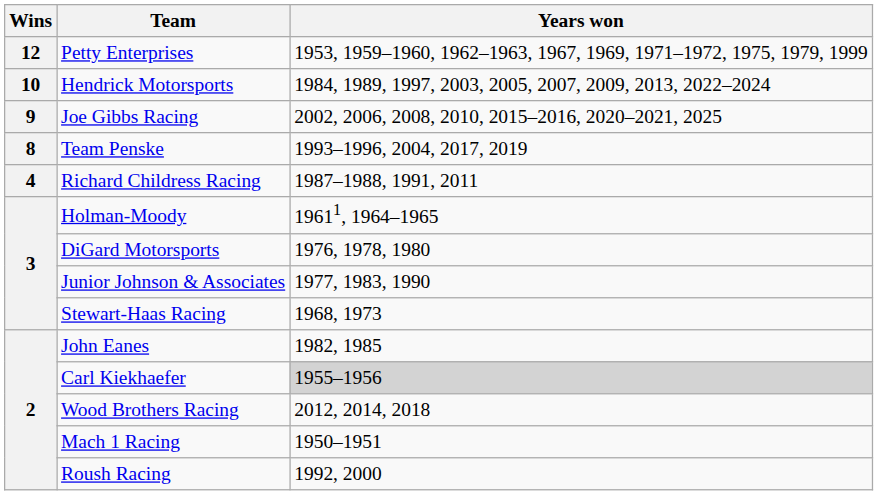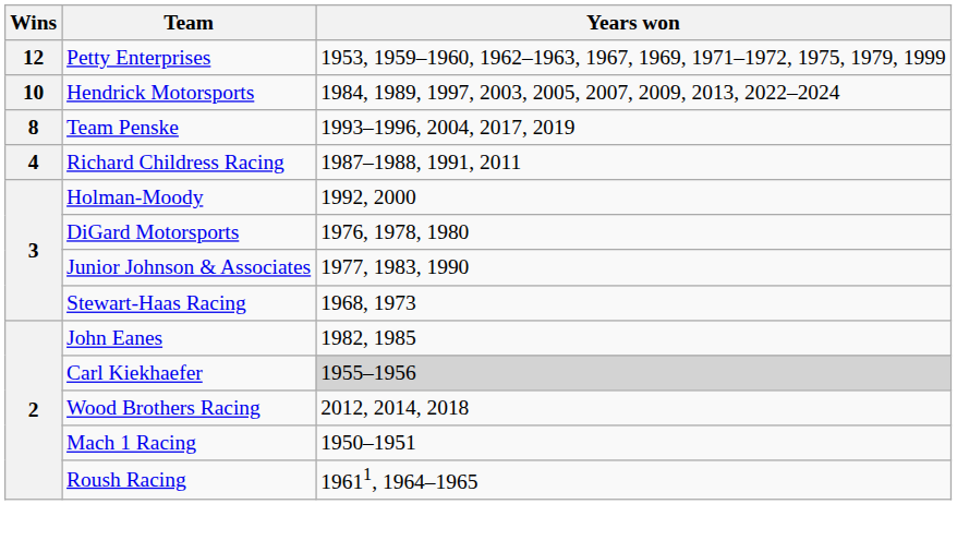- row: 9 | Joe Gibbs Racing | 2002, 2006, 2008, 2010, 2015–2016, 2020–2021, 2025
Holman-Moody | Years won: 19611, 1964–1965 -> 1992, 2000
Roush Racing | Years won: 1992, 2000 -> 19611, 1964–1965
